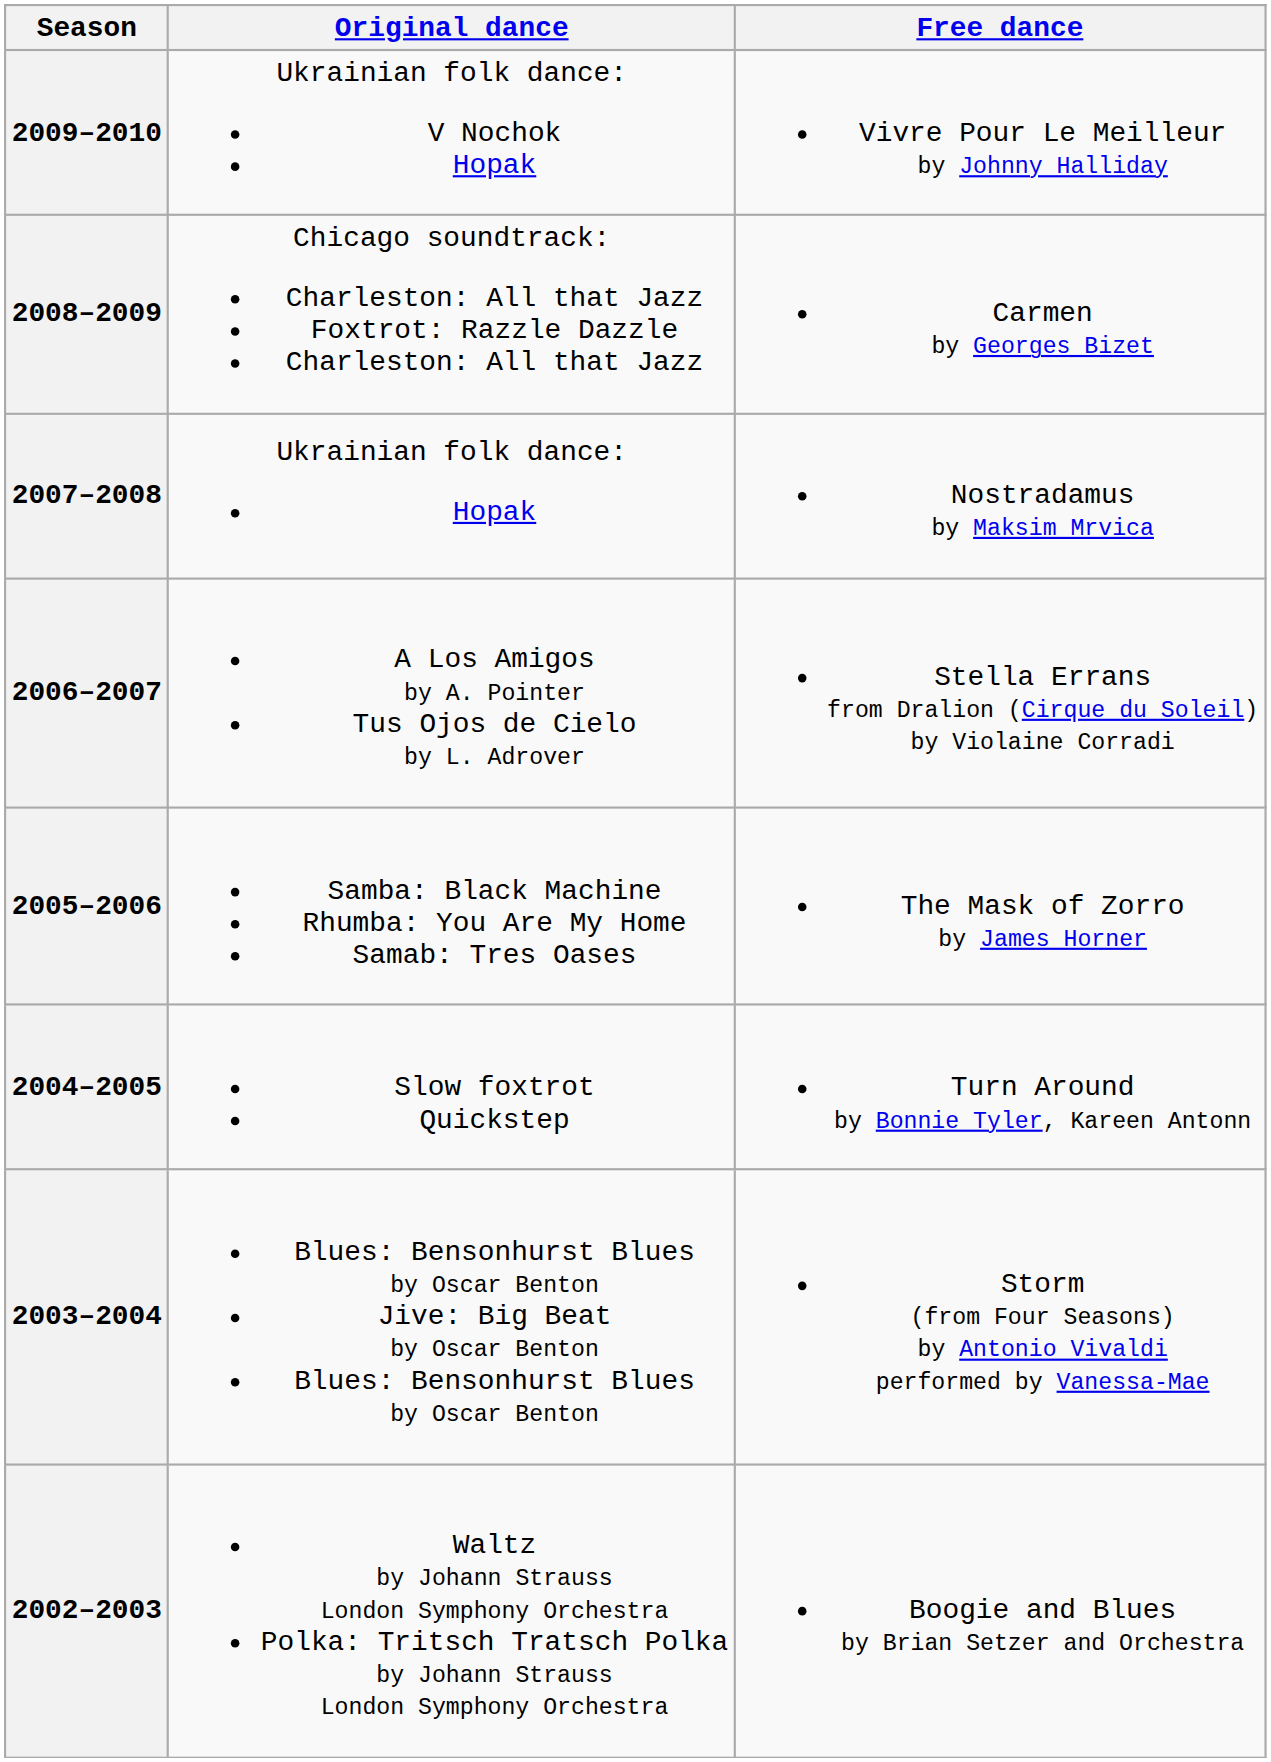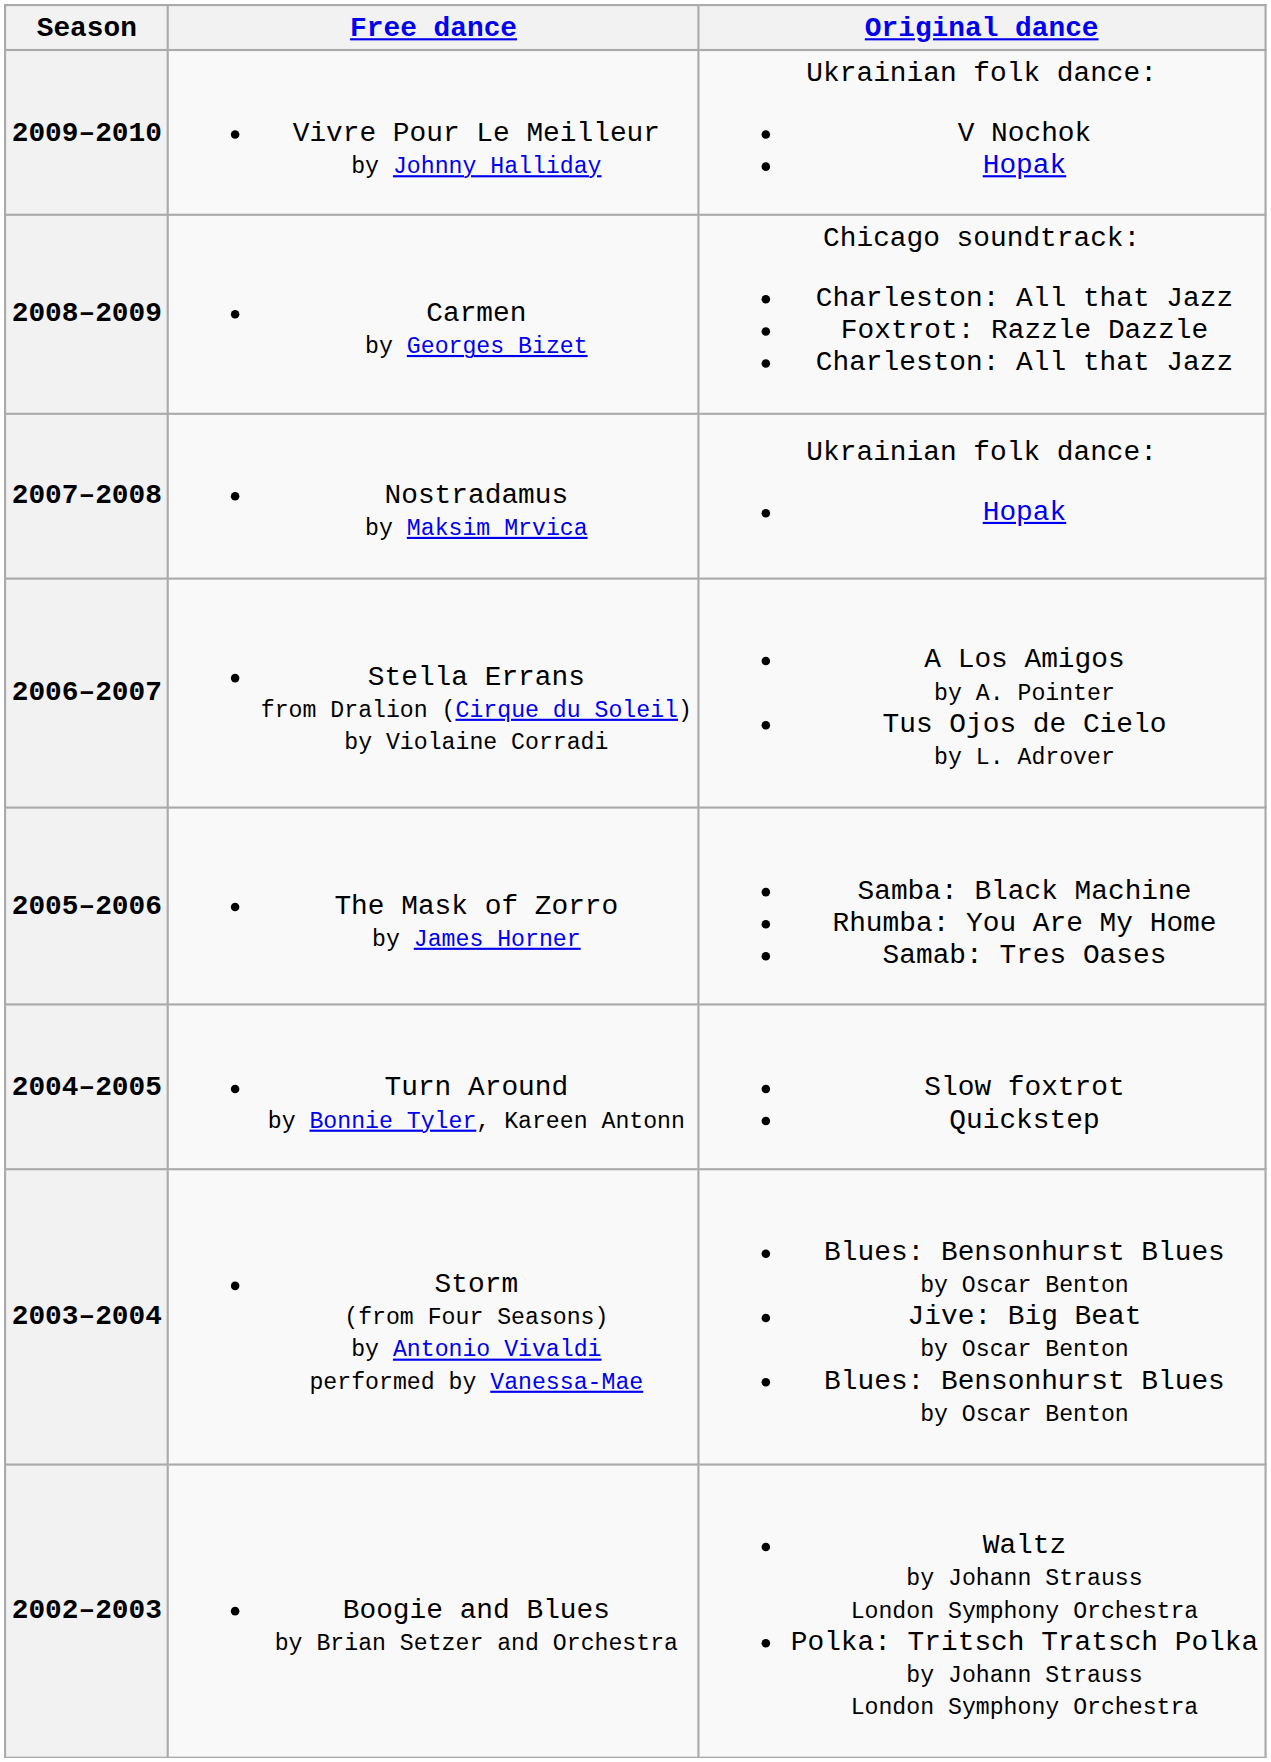columns swapped: Original dance <-> Free dance
